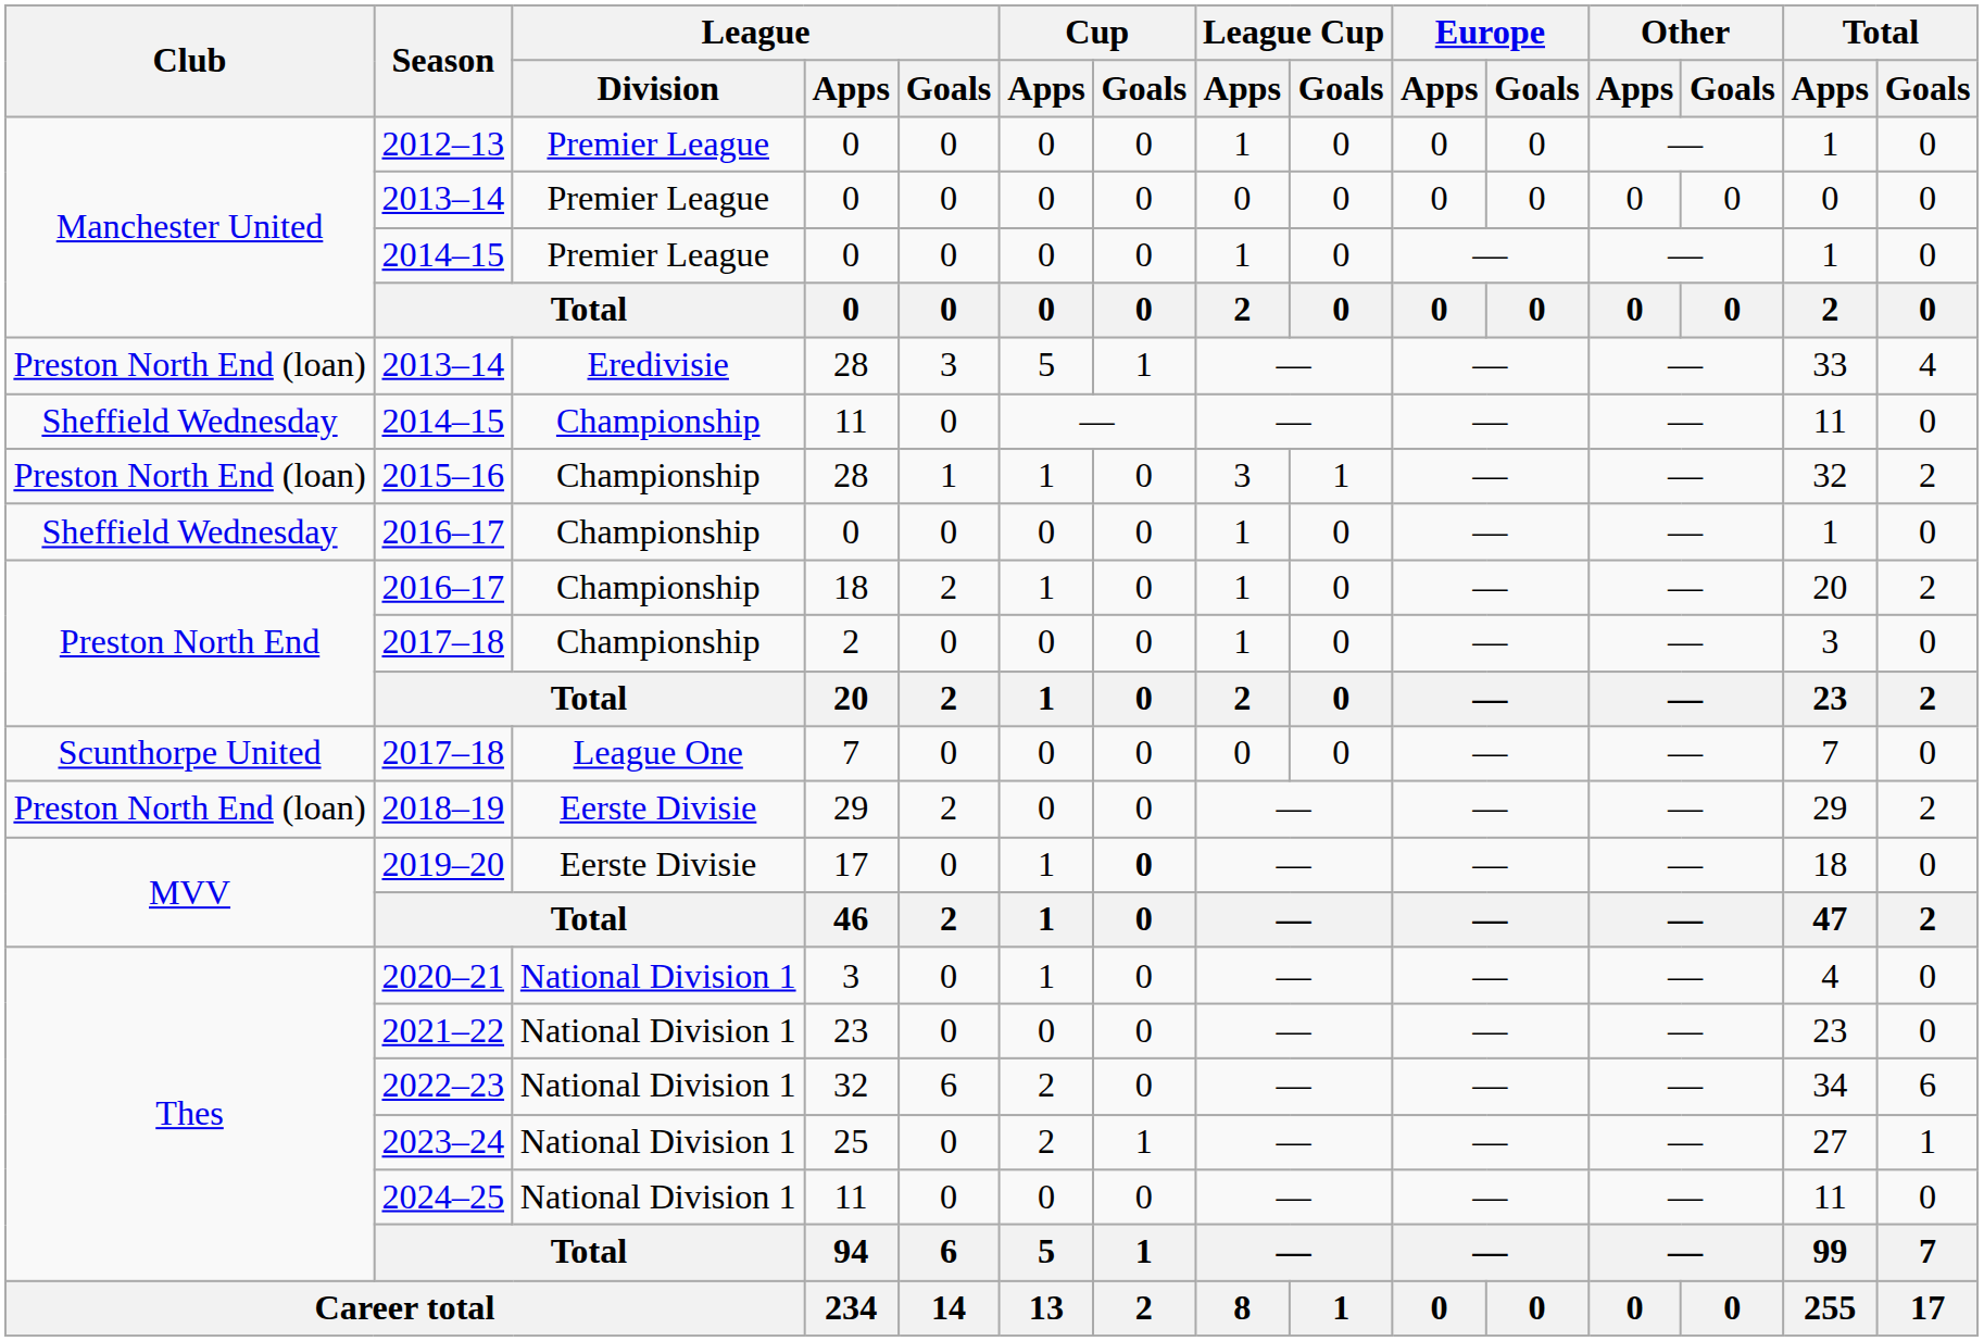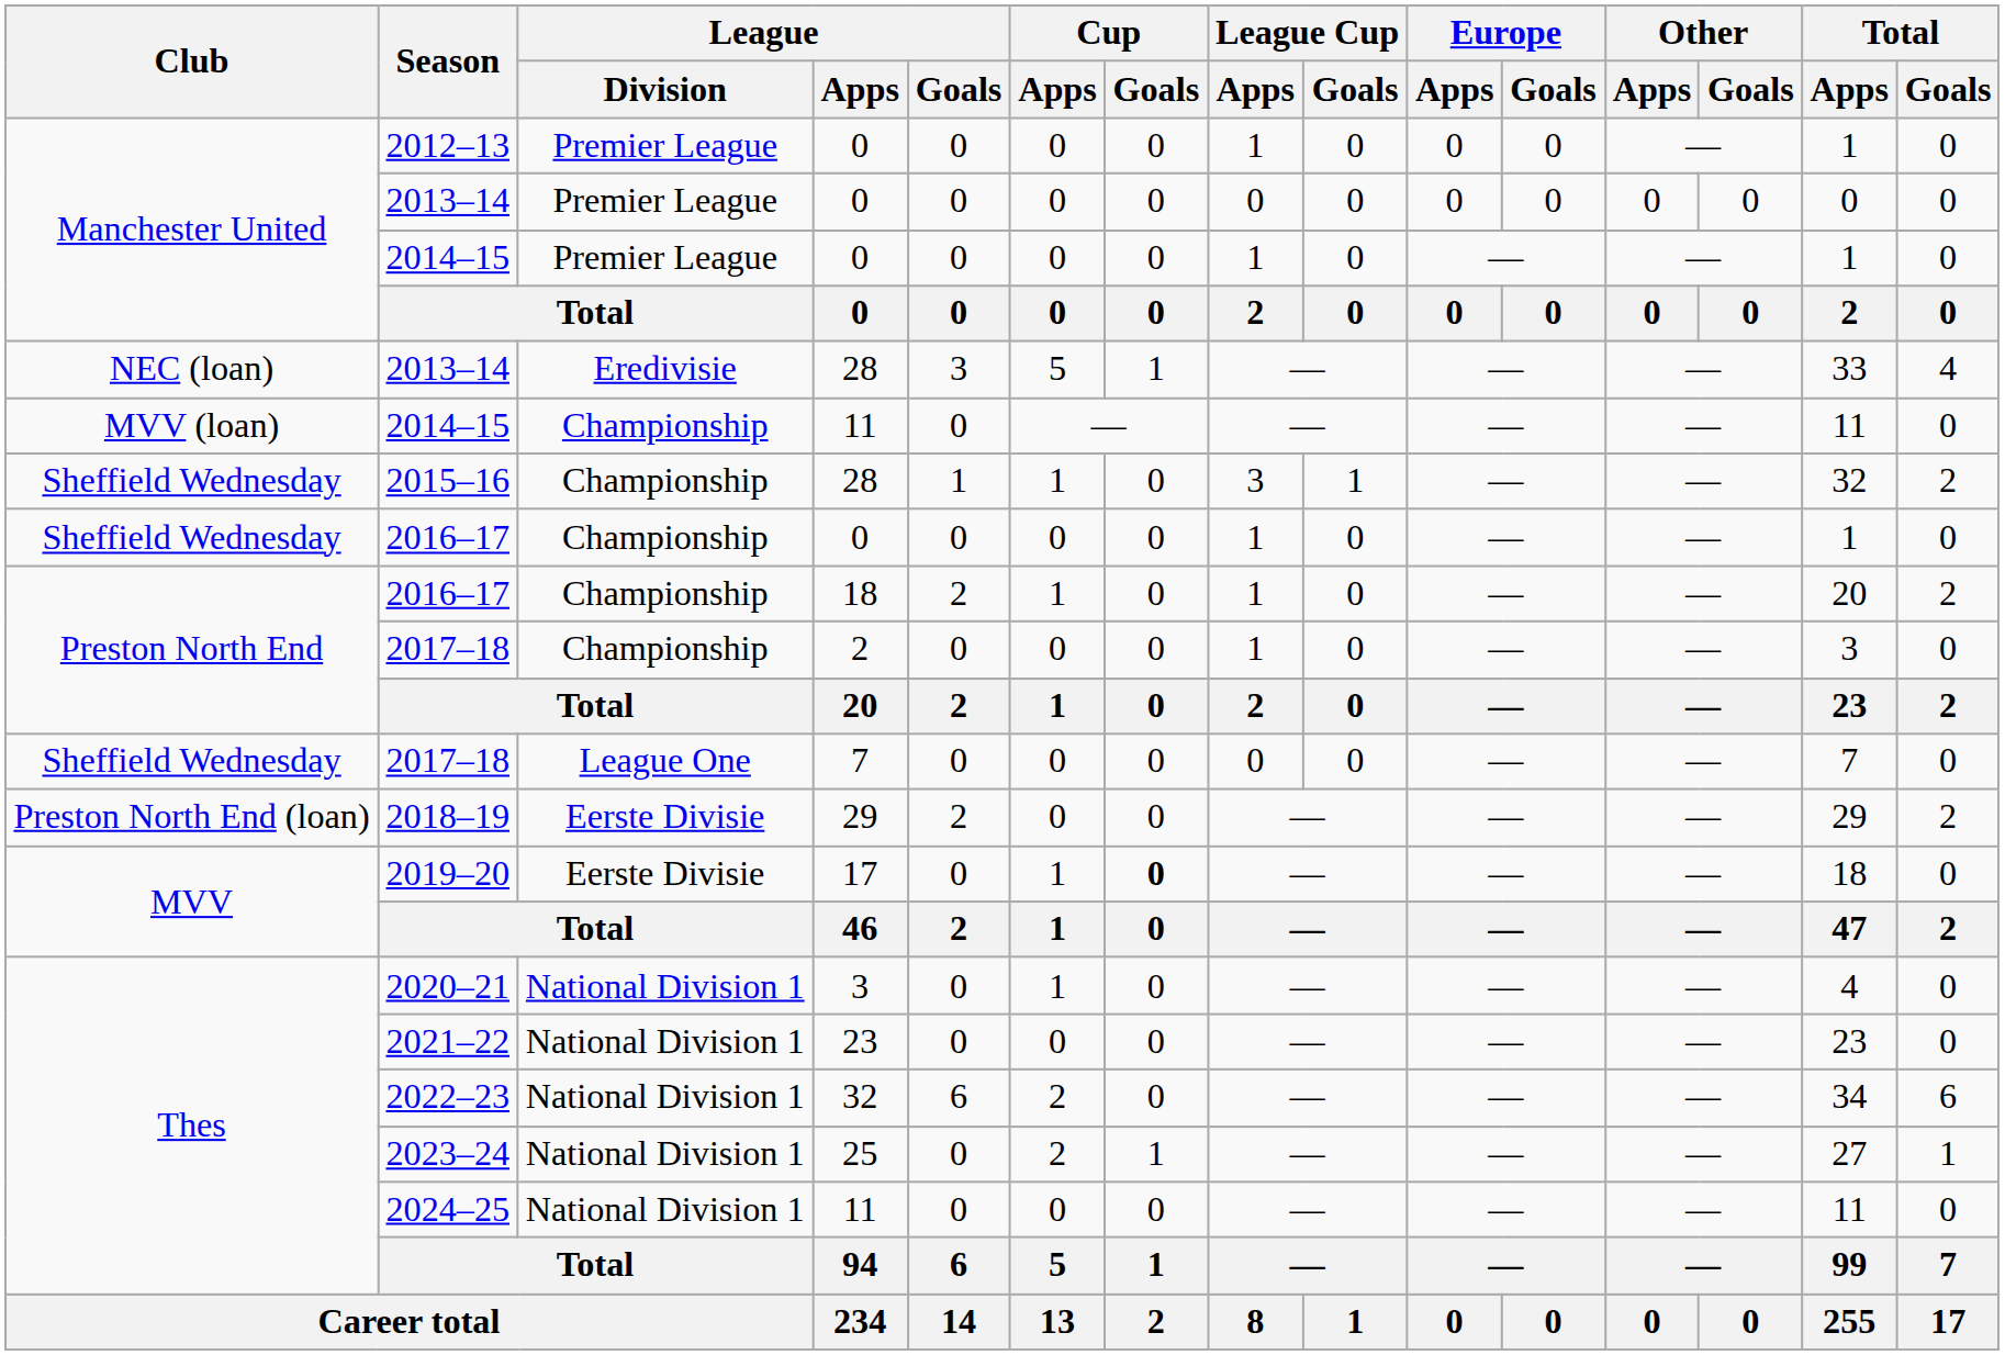2013–14 / 28 | Club: Preston North End (loan) -> NEC (loan)
2014–15 / 11 | Club: Sheffield Wednesday -> MVV (loan)
2015–16 | Club: Preston North End (loan) -> Sheffield Wednesday
2017–18 / 7 | Club: Scunthorpe United -> Sheffield Wednesday
